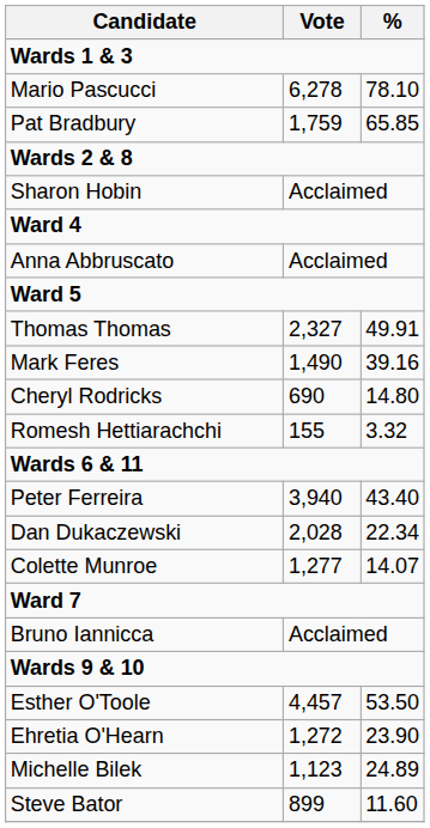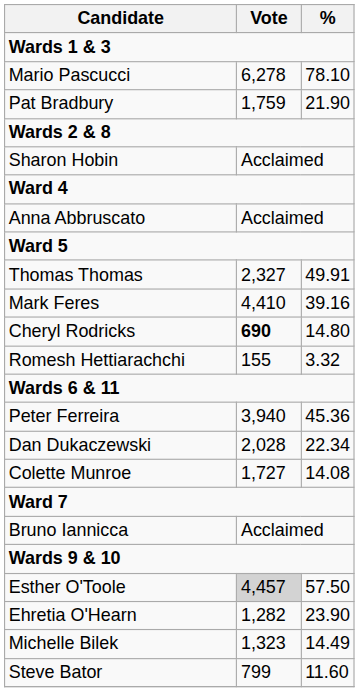Pat Bradbury | %: 65.85 -> 21.90
Mark Feres | Vote: 1,490 -> 4,410
Cheryl Rodricks | Vote: normal -> bold
Peter Ferreira | %: 43.40 -> 45.36
Colette Munroe | Vote: 1,277 -> 1,727
Colette Munroe | %: 14.07 -> 14.08
Esther O'Toole | Vote: no background -> lightgrey background
Esther O'Toole | %: 53.50 -> 57.50
Ehretia O'Hearn | Vote: 1,272 -> 1,282
Michelle Bilek | Vote: 1,123 -> 1,323
Michelle Bilek | %: 24.89 -> 14.49
Steve Bator | Vote: 899 -> 799
